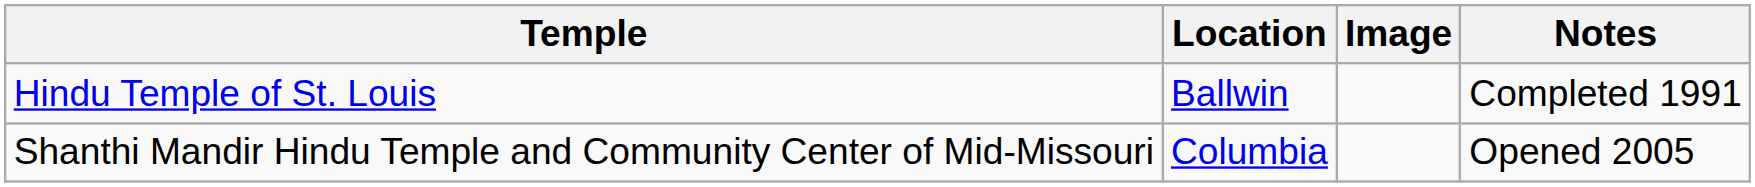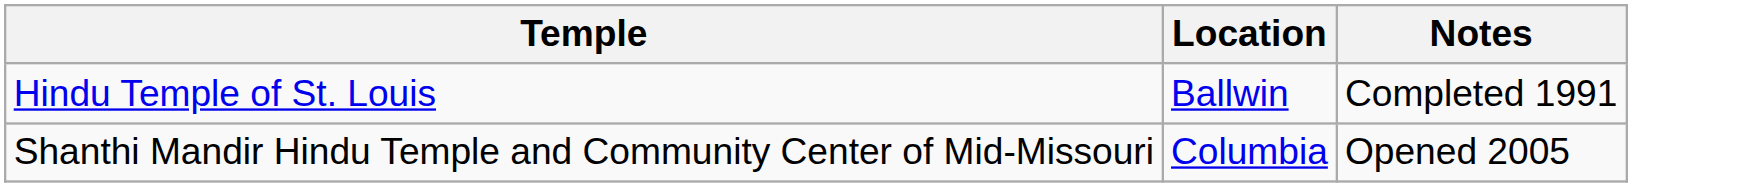- column: Image
